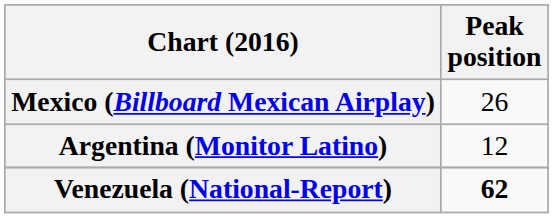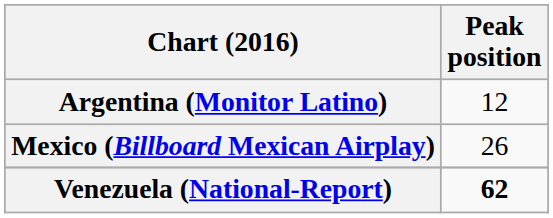rows swapped: Argentina (Monitor Latino) <-> Mexico (Billboard Mexican Airplay)
